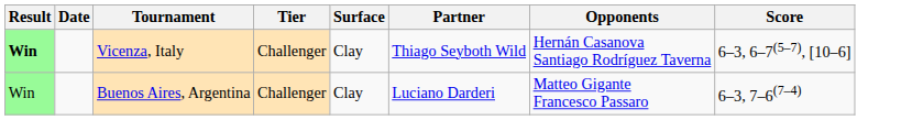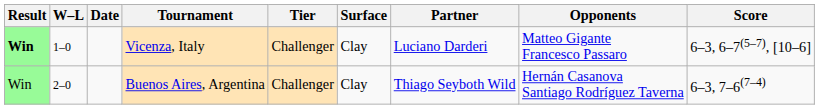+ column: W–L | 1–0 | 2–0
Vicenza, Italy | Partner: Thiago Seyboth Wild -> Luciano Darderi
Vicenza, Italy | Opponents: Hernán Casanova Santiago Rodríguez Taverna -> Matteo Gigante Francesco Passaro
Buenos Aires, Argentina | Partner: Luciano Darderi -> Thiago Seyboth Wild
Buenos Aires, Argentina | Opponents: Matteo Gigante Francesco Passaro -> Hernán Casanova Santiago Rodríguez Taverna
